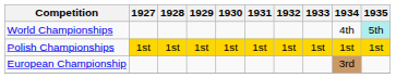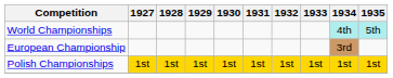World Championships | 1934: no background -> paleturquoise background
rows swapped: European Championship <-> Polish Championships
